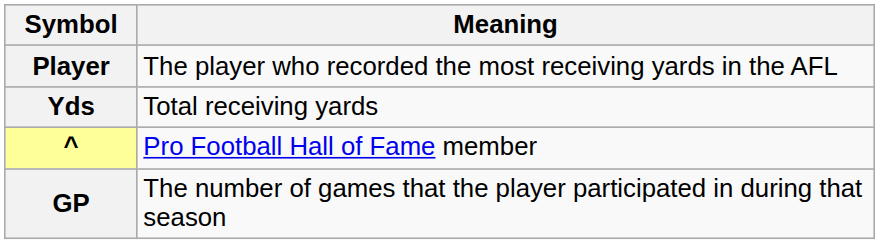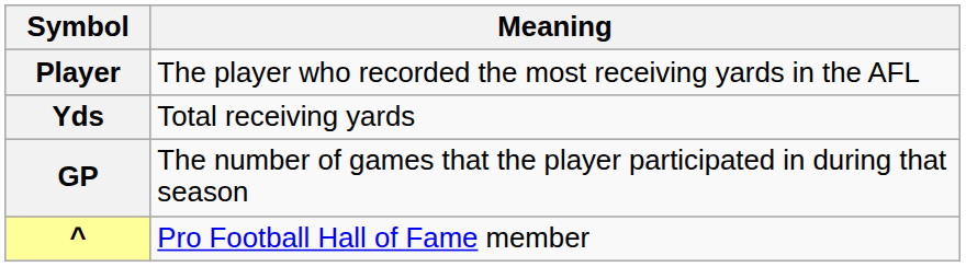rows swapped: GP <-> ^
